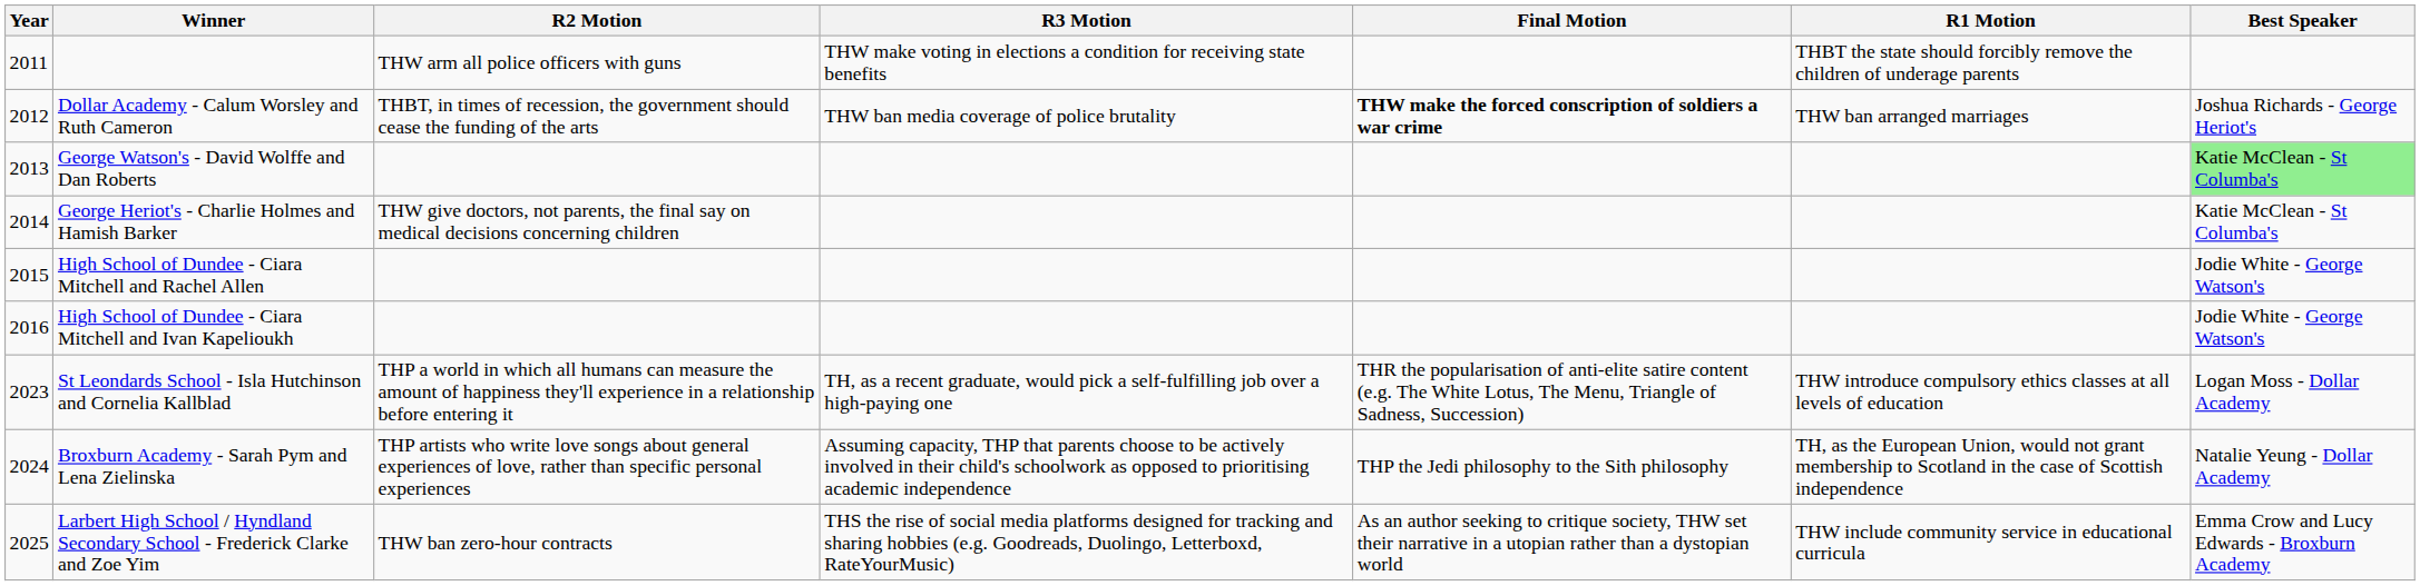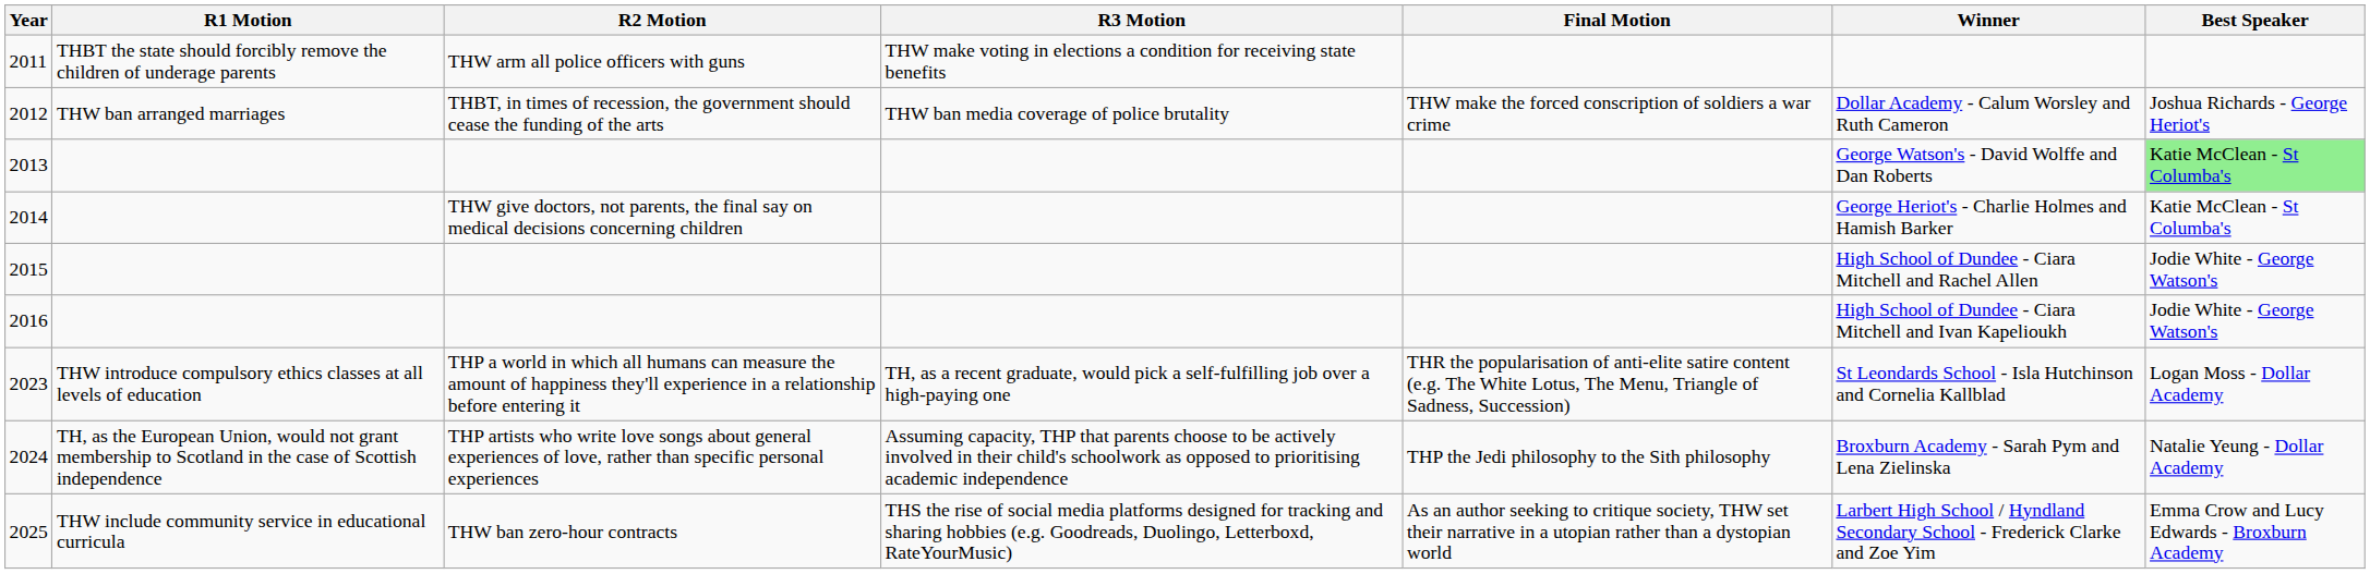columns swapped: R1 Motion <-> Winner
2012 | Final Motion: bold -> normal
